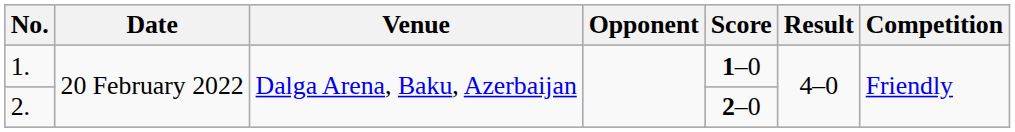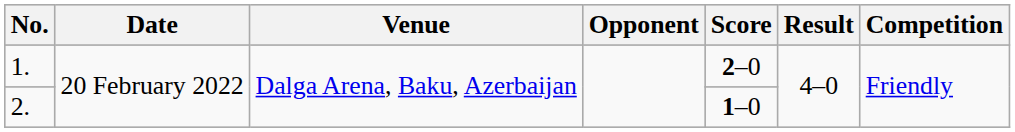1. | Score: 1–0 -> 2–0
2. | Score: 2–0 -> 1–0
